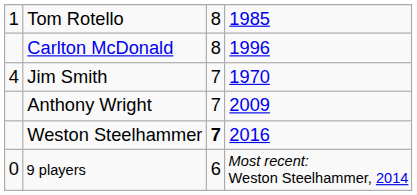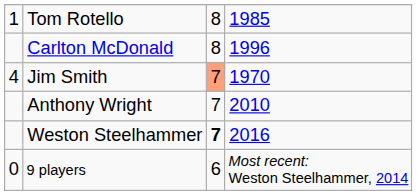Jim Smith | column 3: no background -> lightsalmon background
Anthony Wright | column 4: 2009 -> 2010
